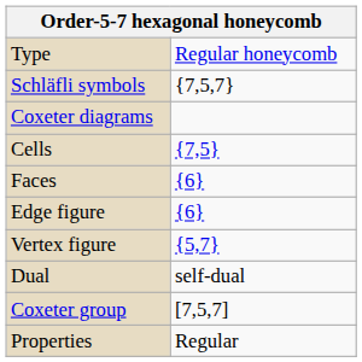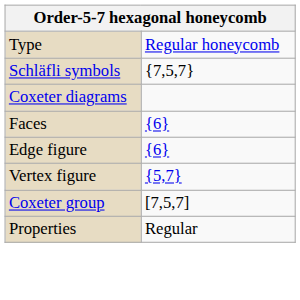- row: Cells | {7,5}
- row: Dual | self-dual
